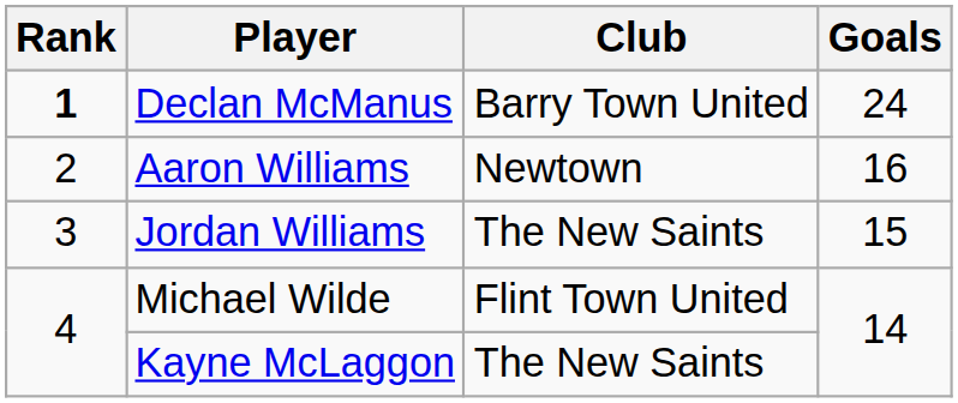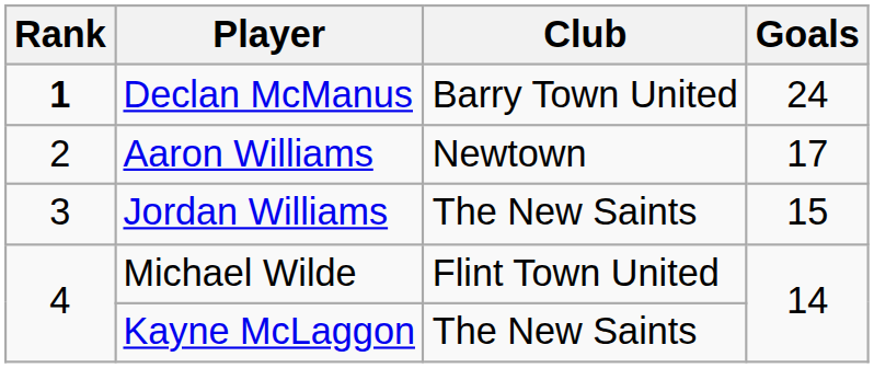Aaron Williams | Goals: 16 -> 17
